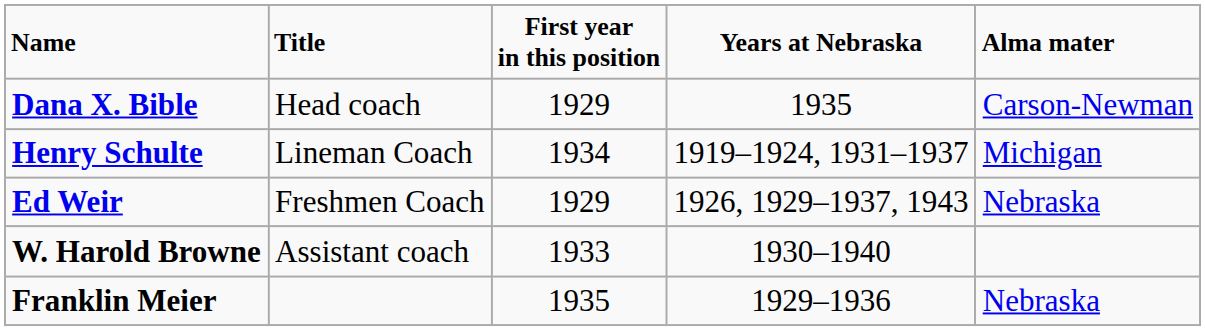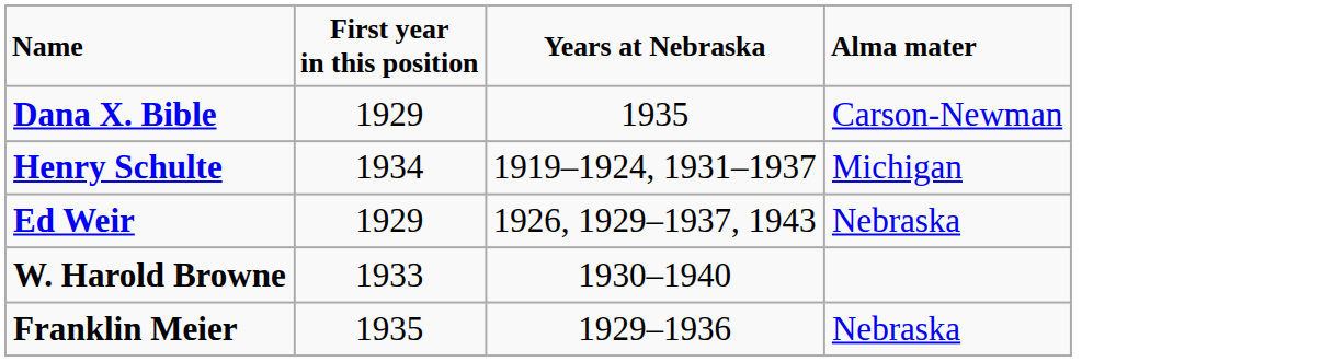- column: Title | Head coach | Lineman Coach | Freshmen Coach | Assistant coach
